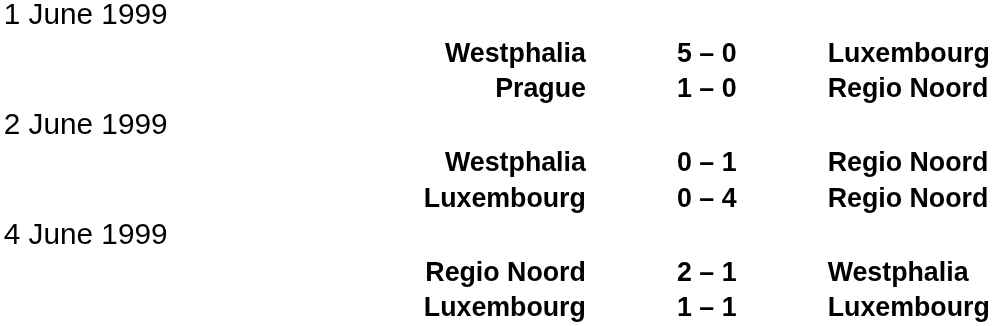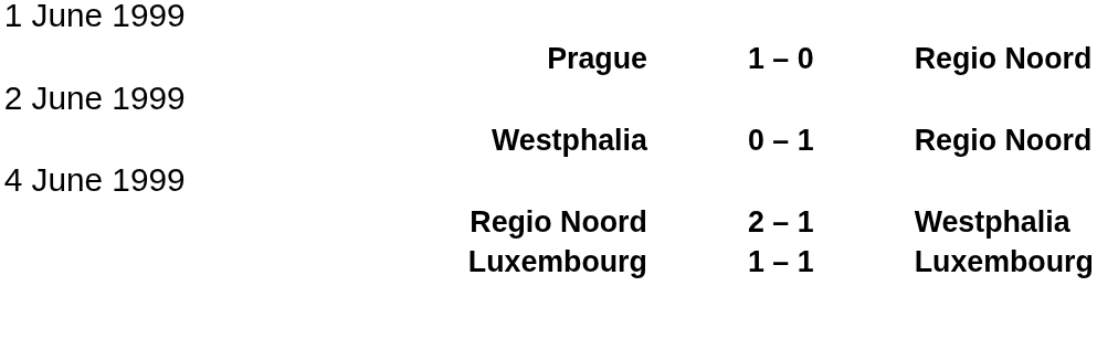- row: Westphalia | 5 – 0 | Luxembourg
- row: Luxembourg | 0 – 4 | Regio Noord
